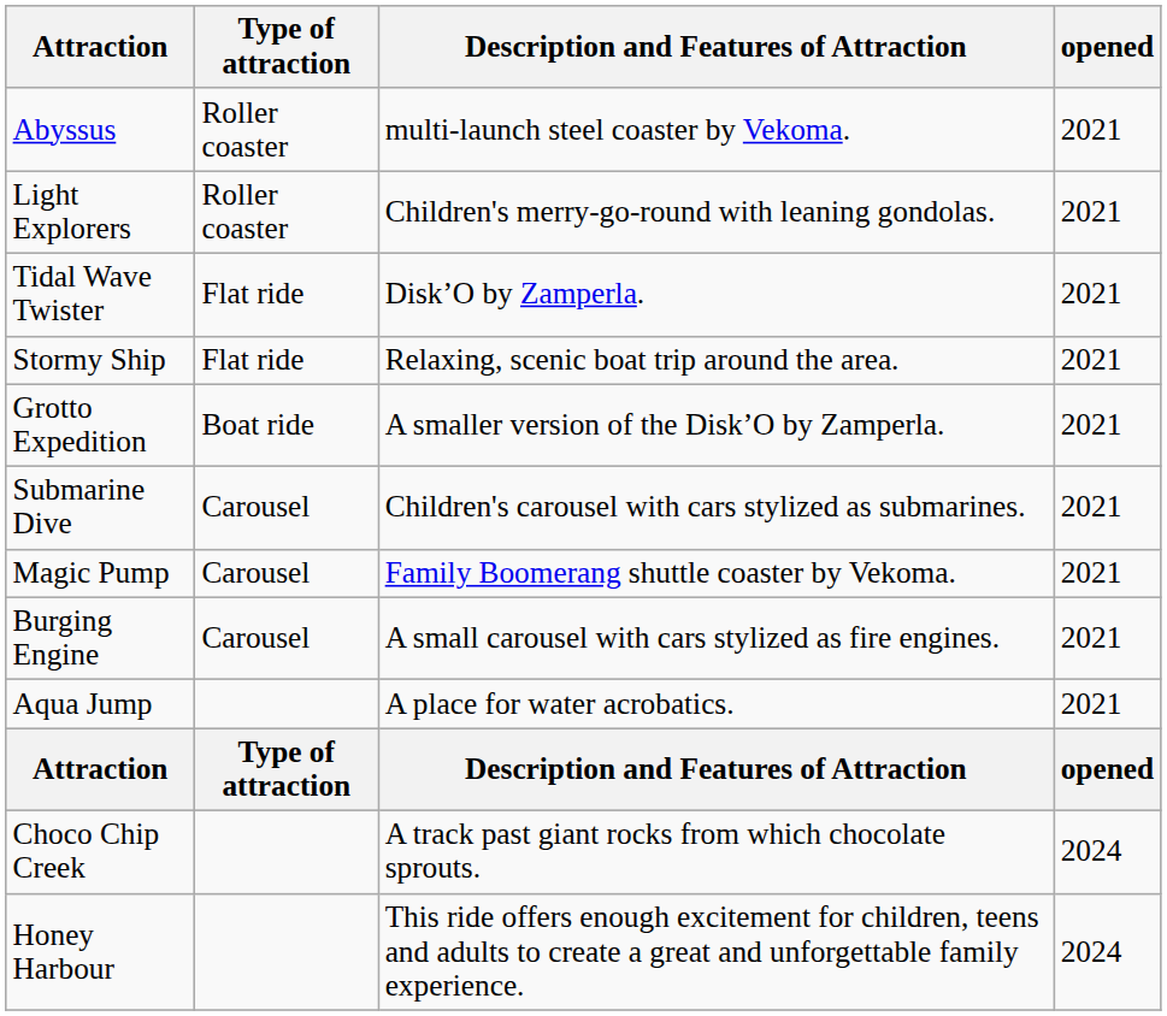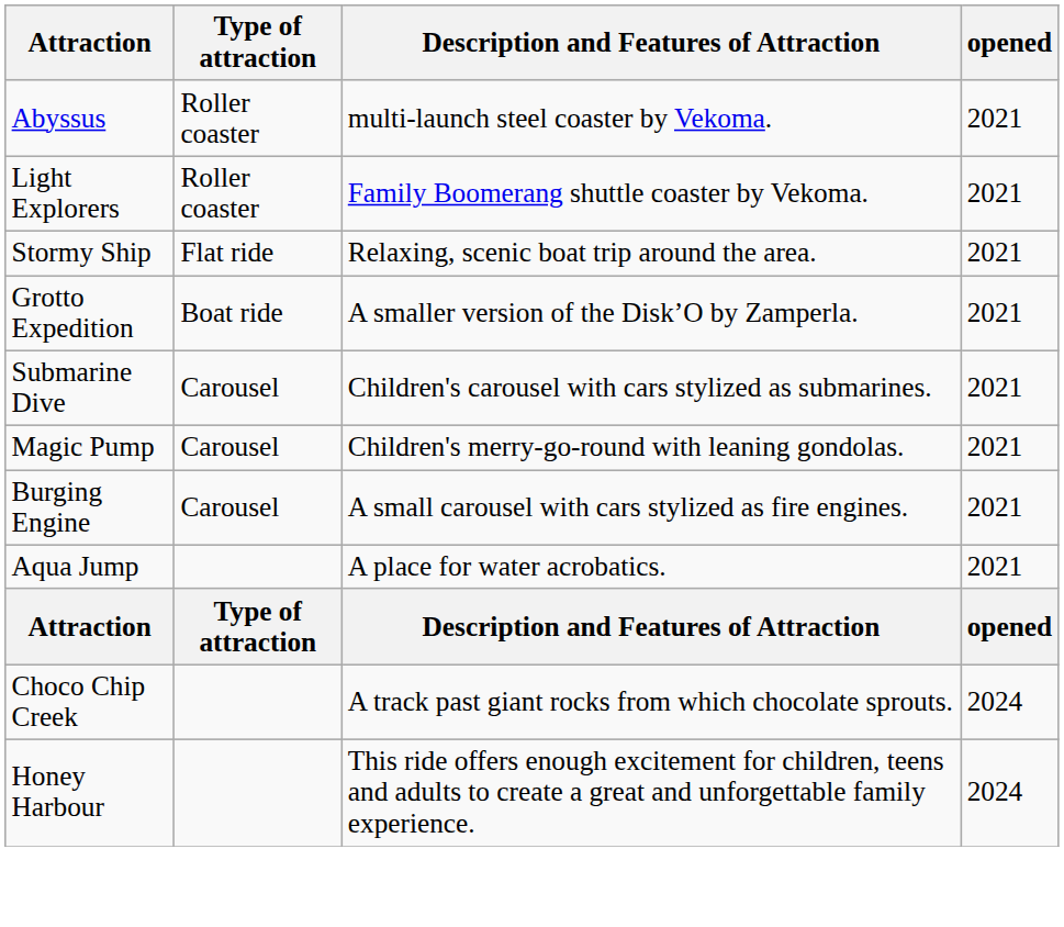Light Explorers | Description and Features of Attraction: Children's merry-go-round with leaning gondolas. -> Family Boomerang shuttle coaster by Vekoma.
- row: Tidal Wave Twister | Flat ride | Disk’O by Zamperla. | 2021
Magic Pump | Description and Features of Attraction: Family Boomerang shuttle coaster by Vekoma. -> Children's merry-go-round with leaning gondolas.
